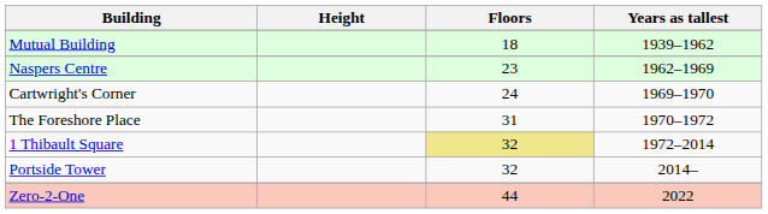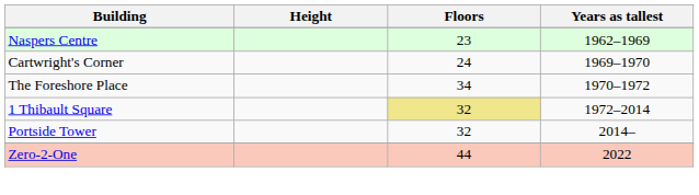- row: Mutual Building | 18 | 1939–1962
The Foreshore Place | Floors: 31 -> 34
